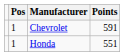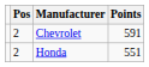Chevrolet | Pos: 1 -> 2
Honda | Pos: 1 -> 2
